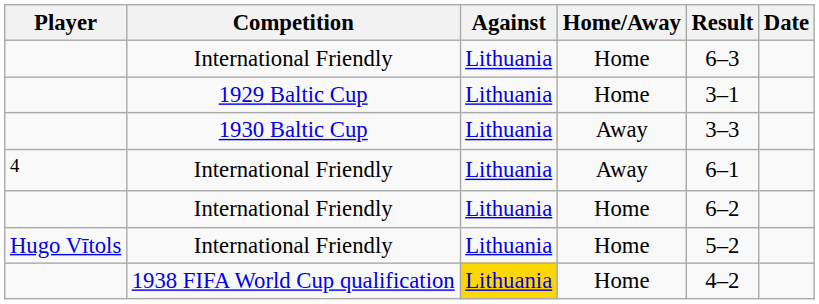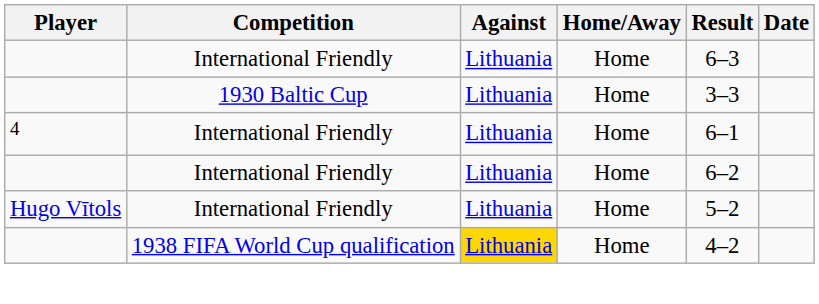- row: 1929 Baltic Cup | Lithuania | Home | 3–1
1930 Baltic Cup | Home/Away: Away -> Home
4 / International Friendly | Home/Away: Away -> Home
